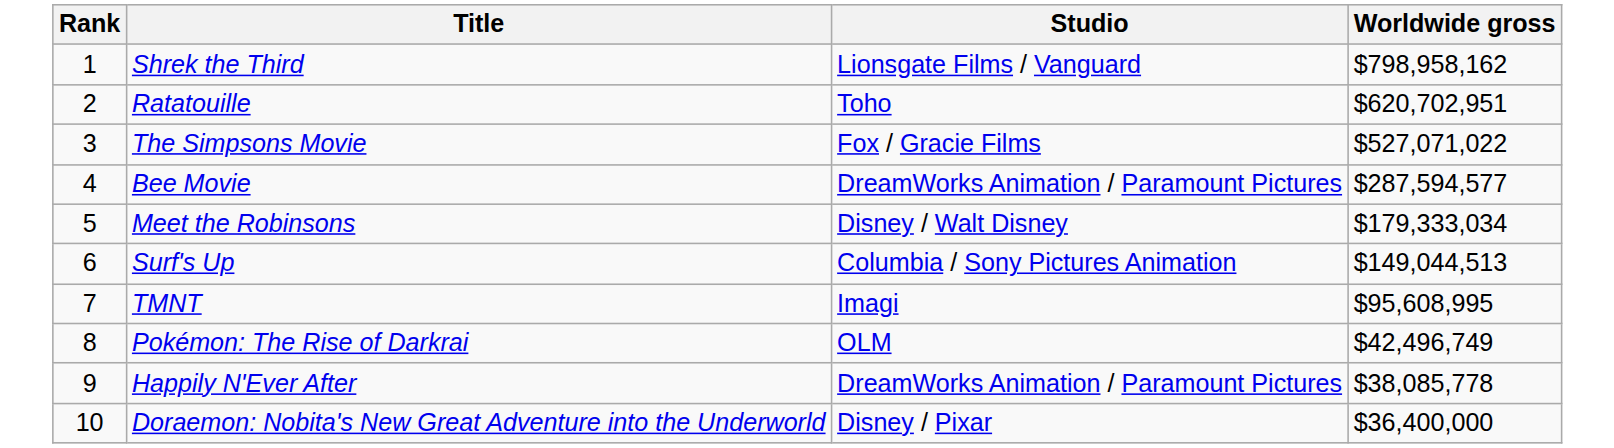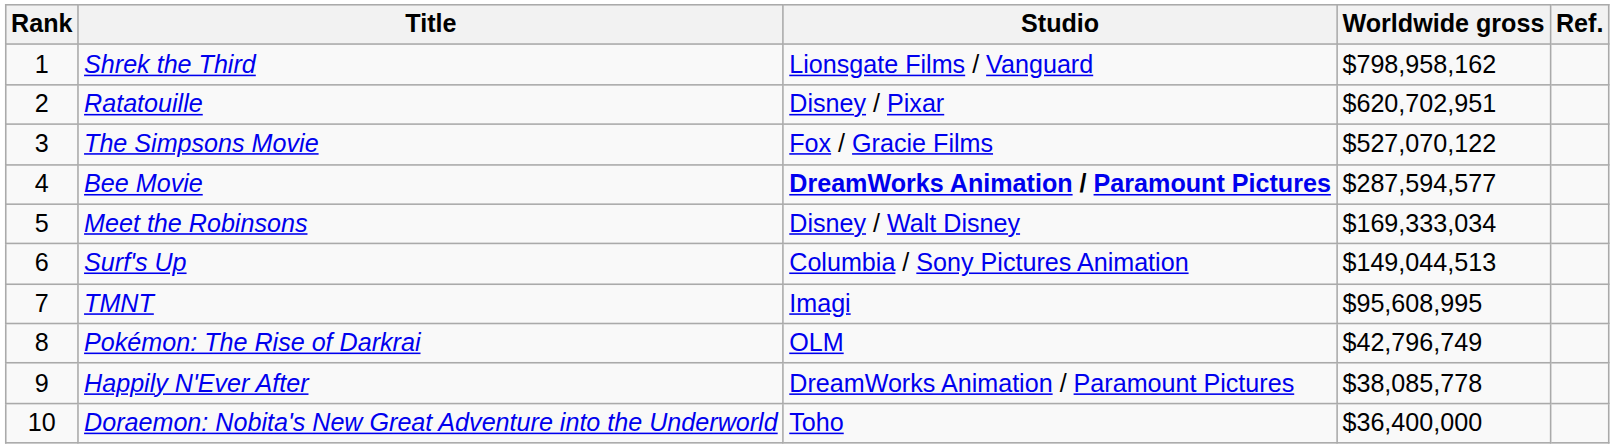+ column: Ref.
Ratatouille | Studio: Toho -> Disney / Pixar
The Simpsons Movie | Worldwide gross: $527,071,022 -> $527,070,122
Bee Movie | Studio: normal -> bold
Meet the Robinsons | Worldwide gross: $179,333,034 -> $169,333,034
Pokémon: The Rise of Darkrai | Worldwide gross: $42,496,749 -> $42,796,749
Doraemon: Nobita's New Great Adventure into the Underworld | Studio: Disney / Pixar -> Toho
